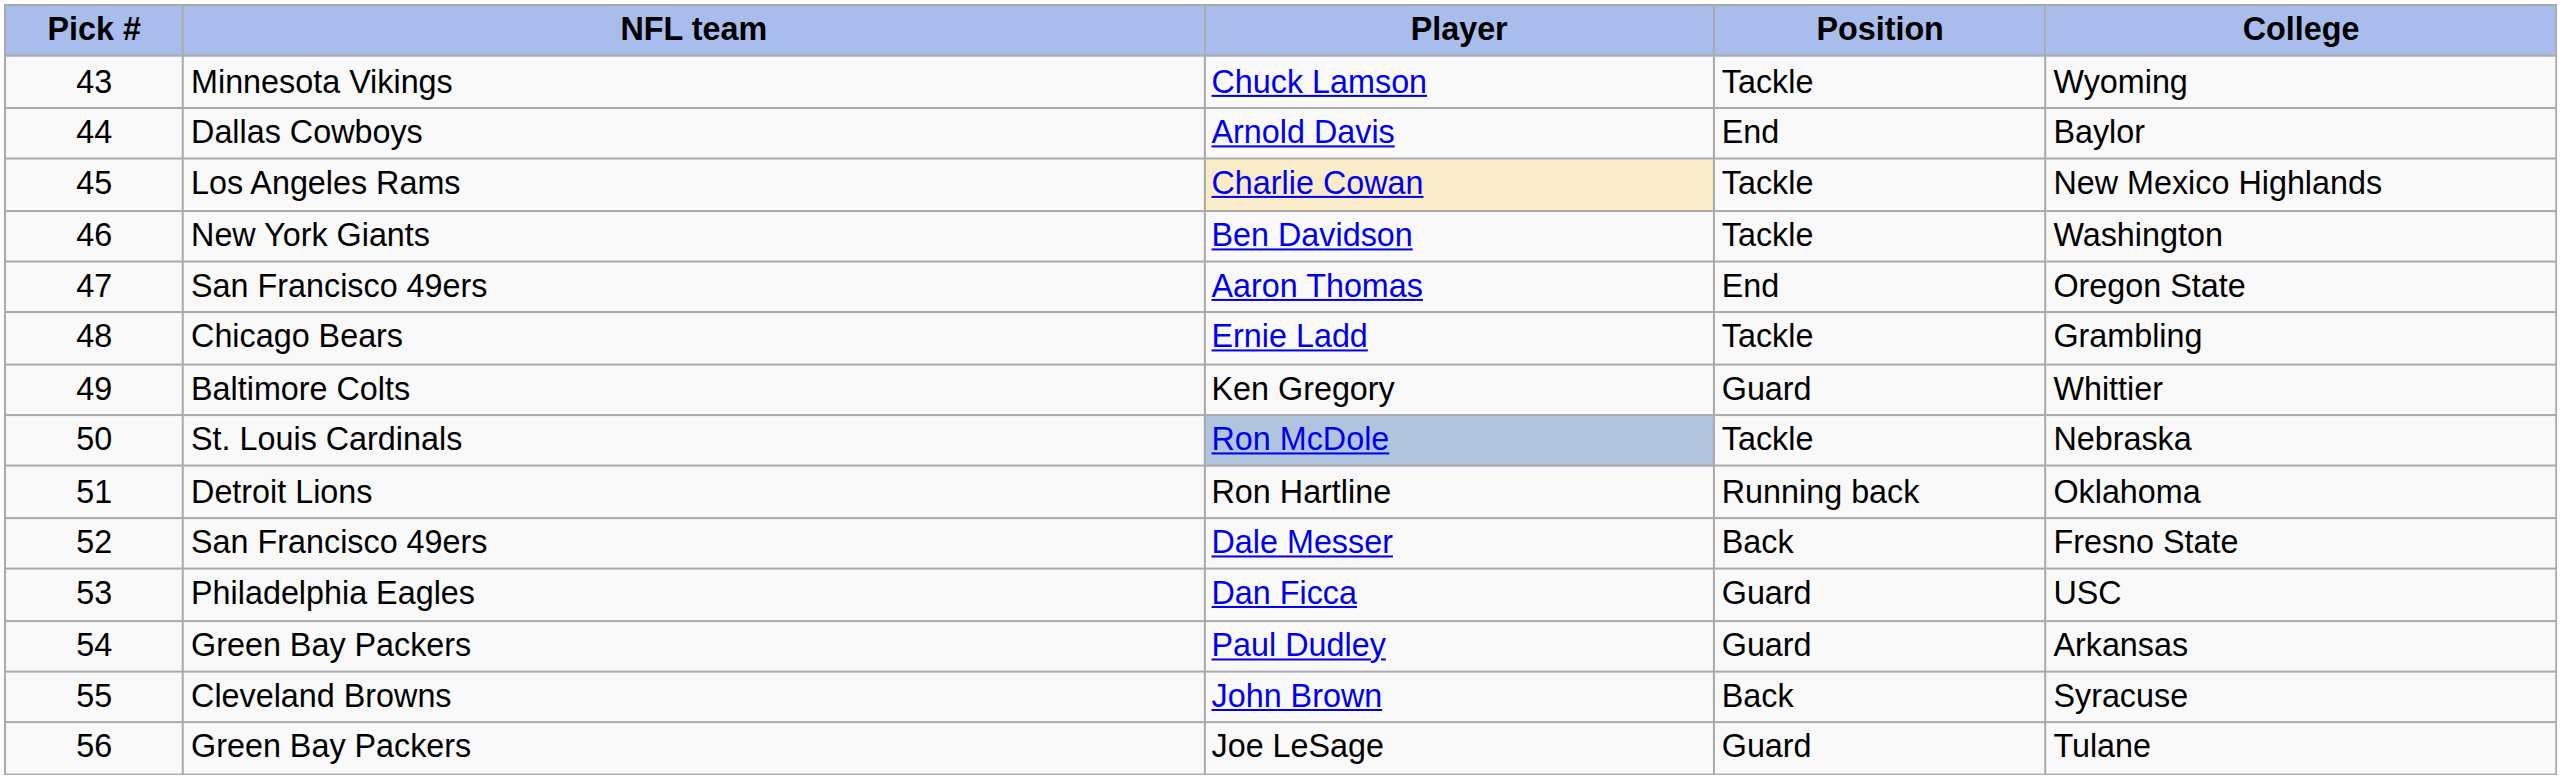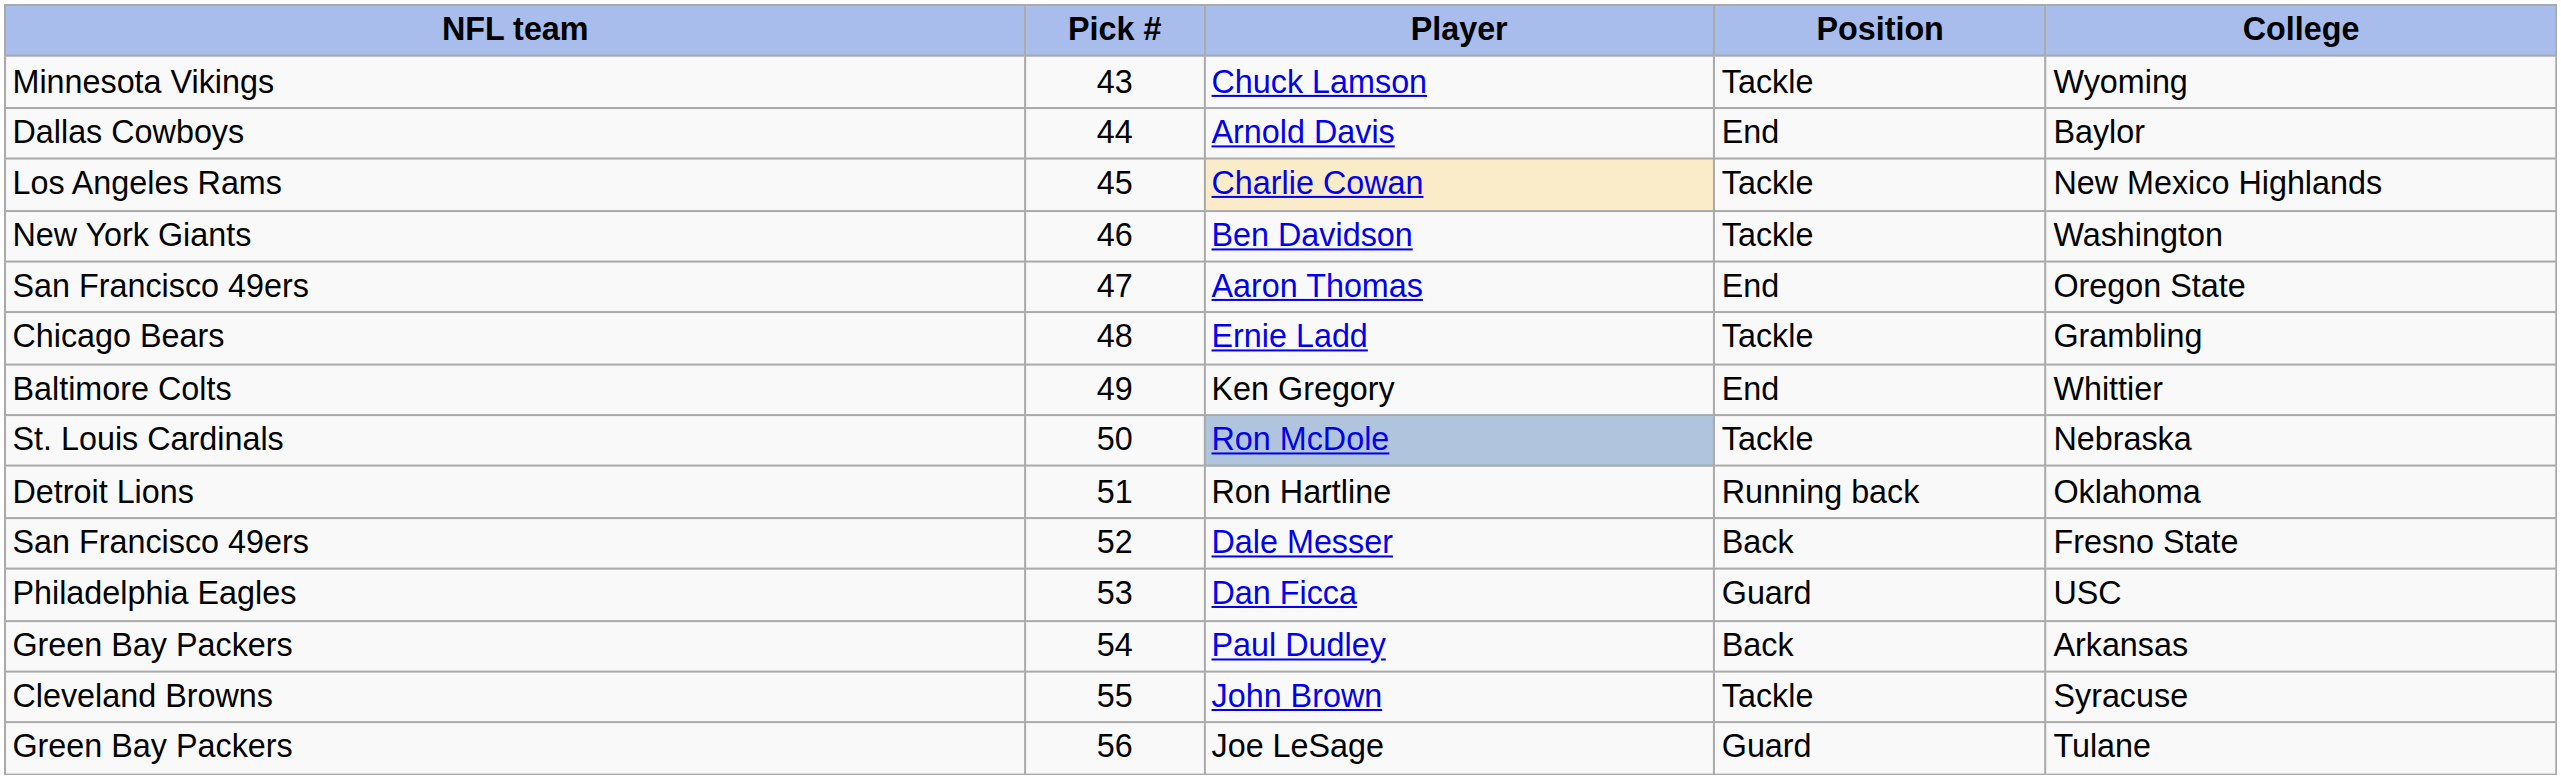columns swapped: Pick # <-> NFL team
Ken Gregory | Position: Guard -> End
Paul Dudley | Position: Guard -> Back
John Brown | Position: Back -> Tackle
